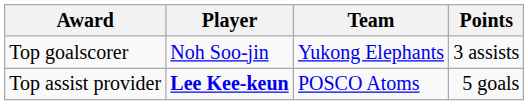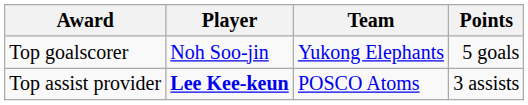Top goalscorer | Points: 3 assists -> 5 goals
Top assist provider | Points: 5 goals -> 3 assists
